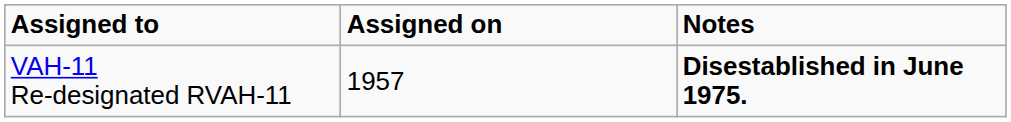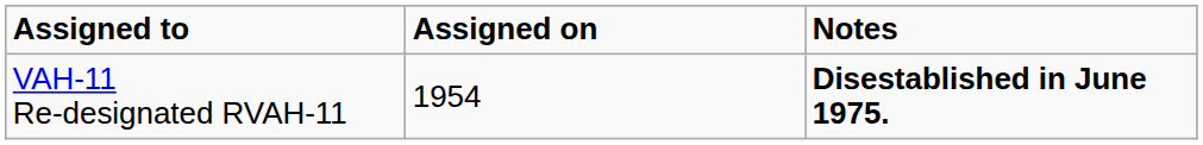VAH-11 Re-designated RVAH-11 | Assigned on: 1957 -> 1954
